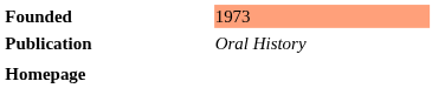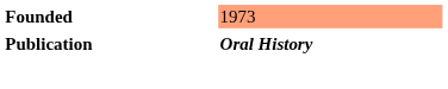Publication | column 2: normal -> bold
- row: Homepage
